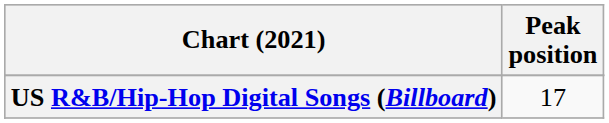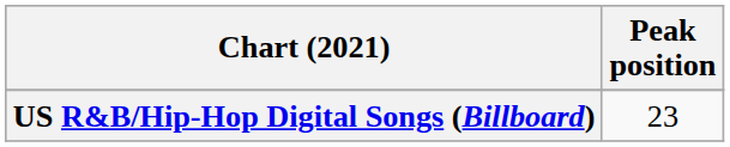US R&B/Hip-Hop Digital Songs (Billboard) | Peak position: 17 -> 23
